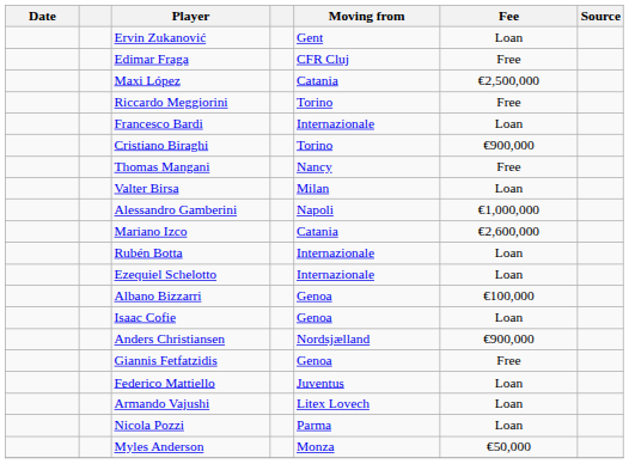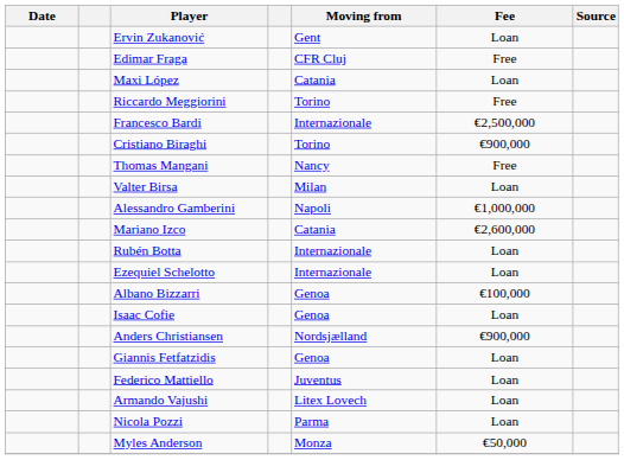Maxi López | Fee: €2,500,000 -> Loan
Francesco Bardi | Fee: Loan -> €2,500,000
Giannis Fetfatzidis | Fee: Free -> Loan
